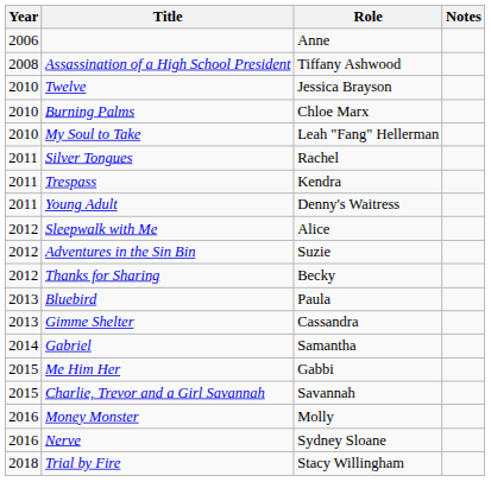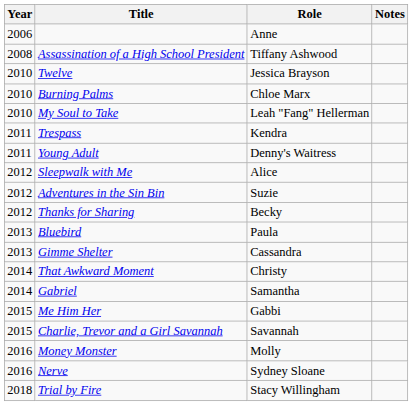- row: 2011 | Silver Tongues | Rachel
+ row: 2014 | That Awkward Moment | Christy
